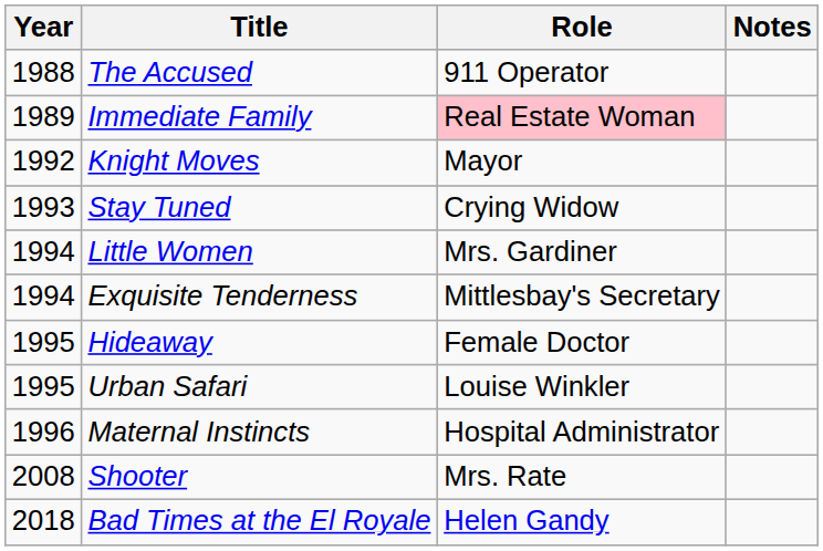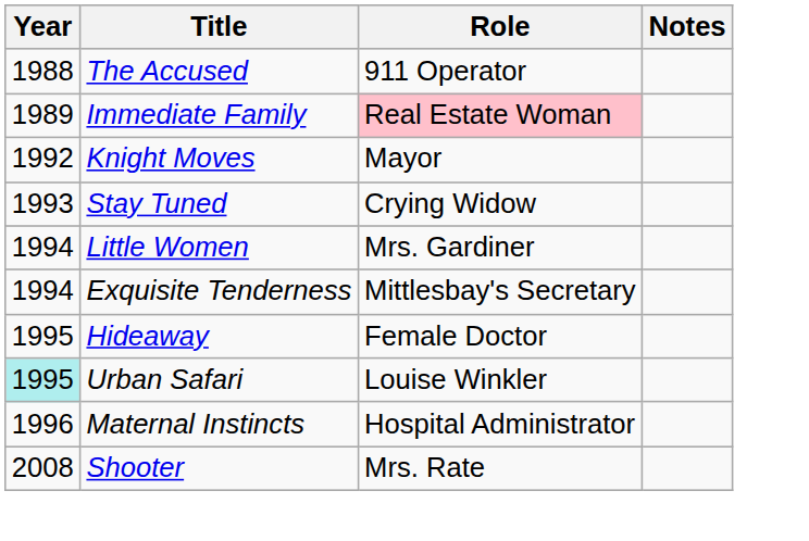Urban Safari | Year: no background -> paleturquoise background
- row: 2018 | Bad Times at the El Royale | Helen Gandy
